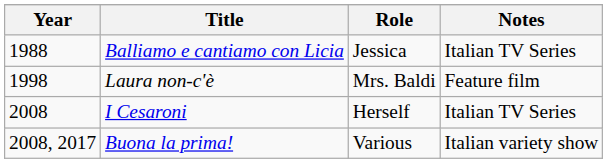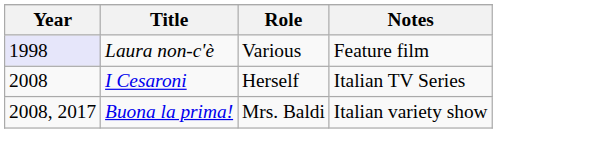- row: 1988 | Balliamo e cantiamo con Licia | Jessica | Italian TV Series
Laura non-c'è | Year: no background -> lavender background
Laura non-c'è | Role: Mrs. Baldi -> Various
Buona la prima! | Role: Various -> Mrs. Baldi
